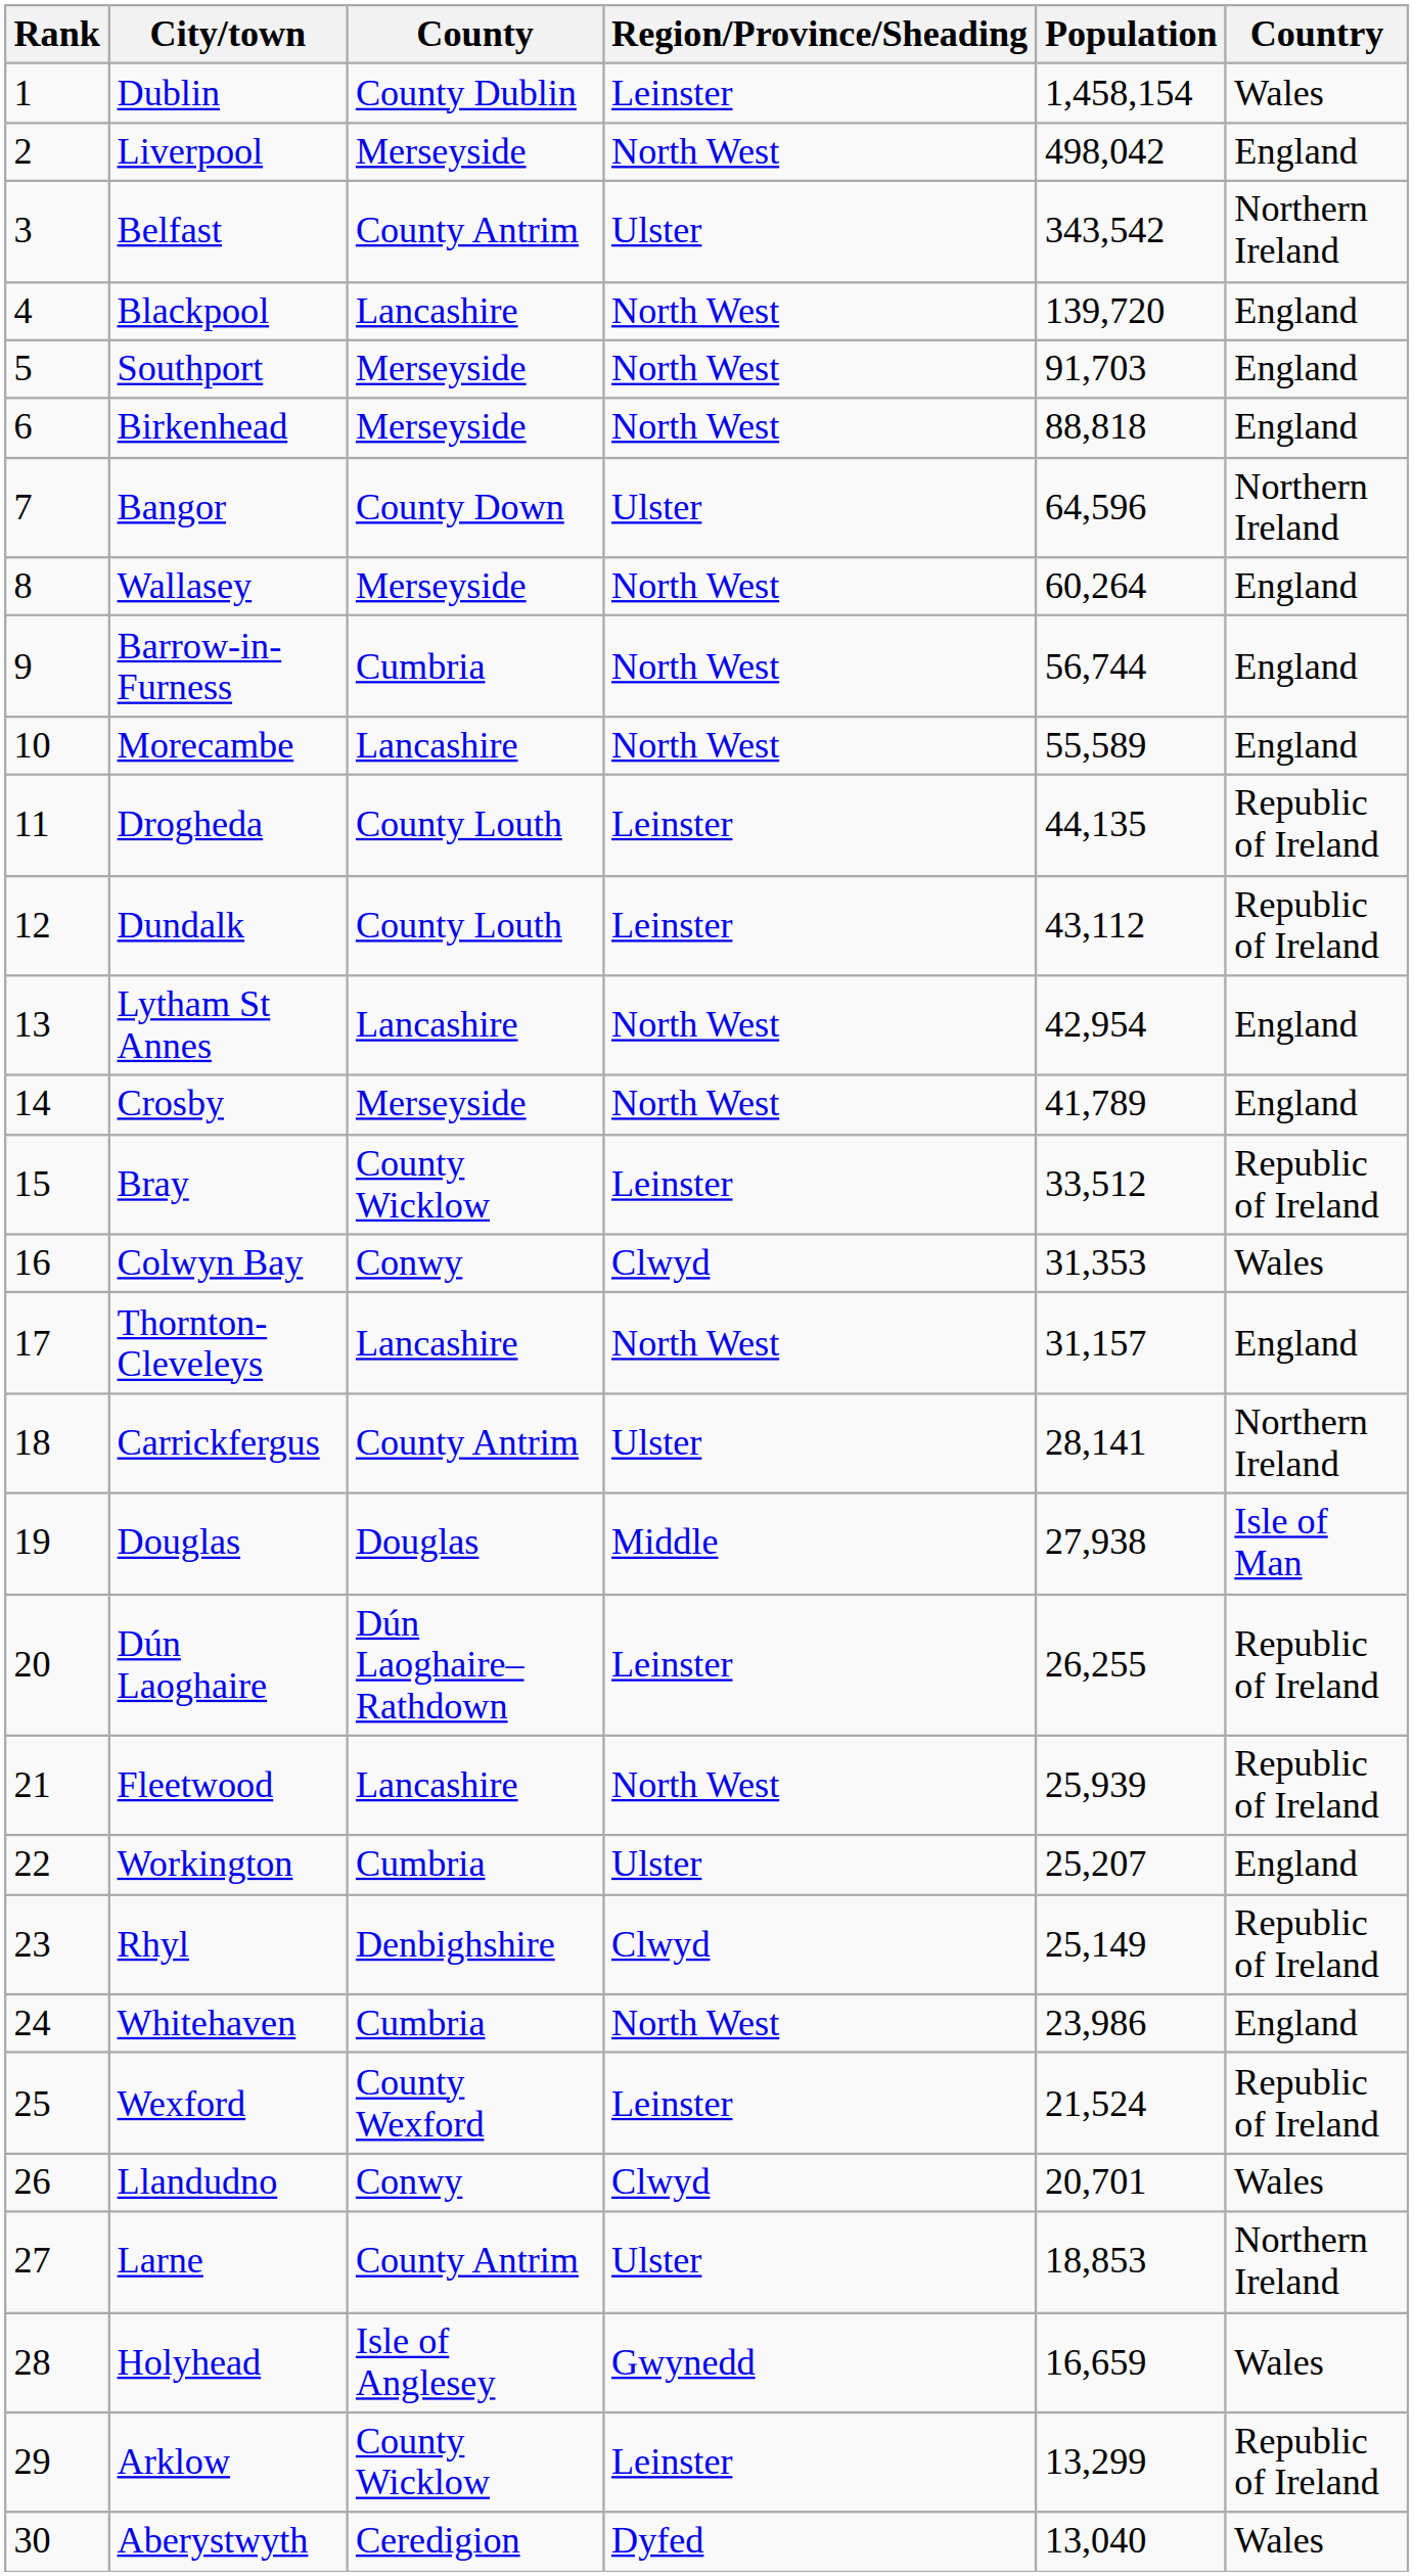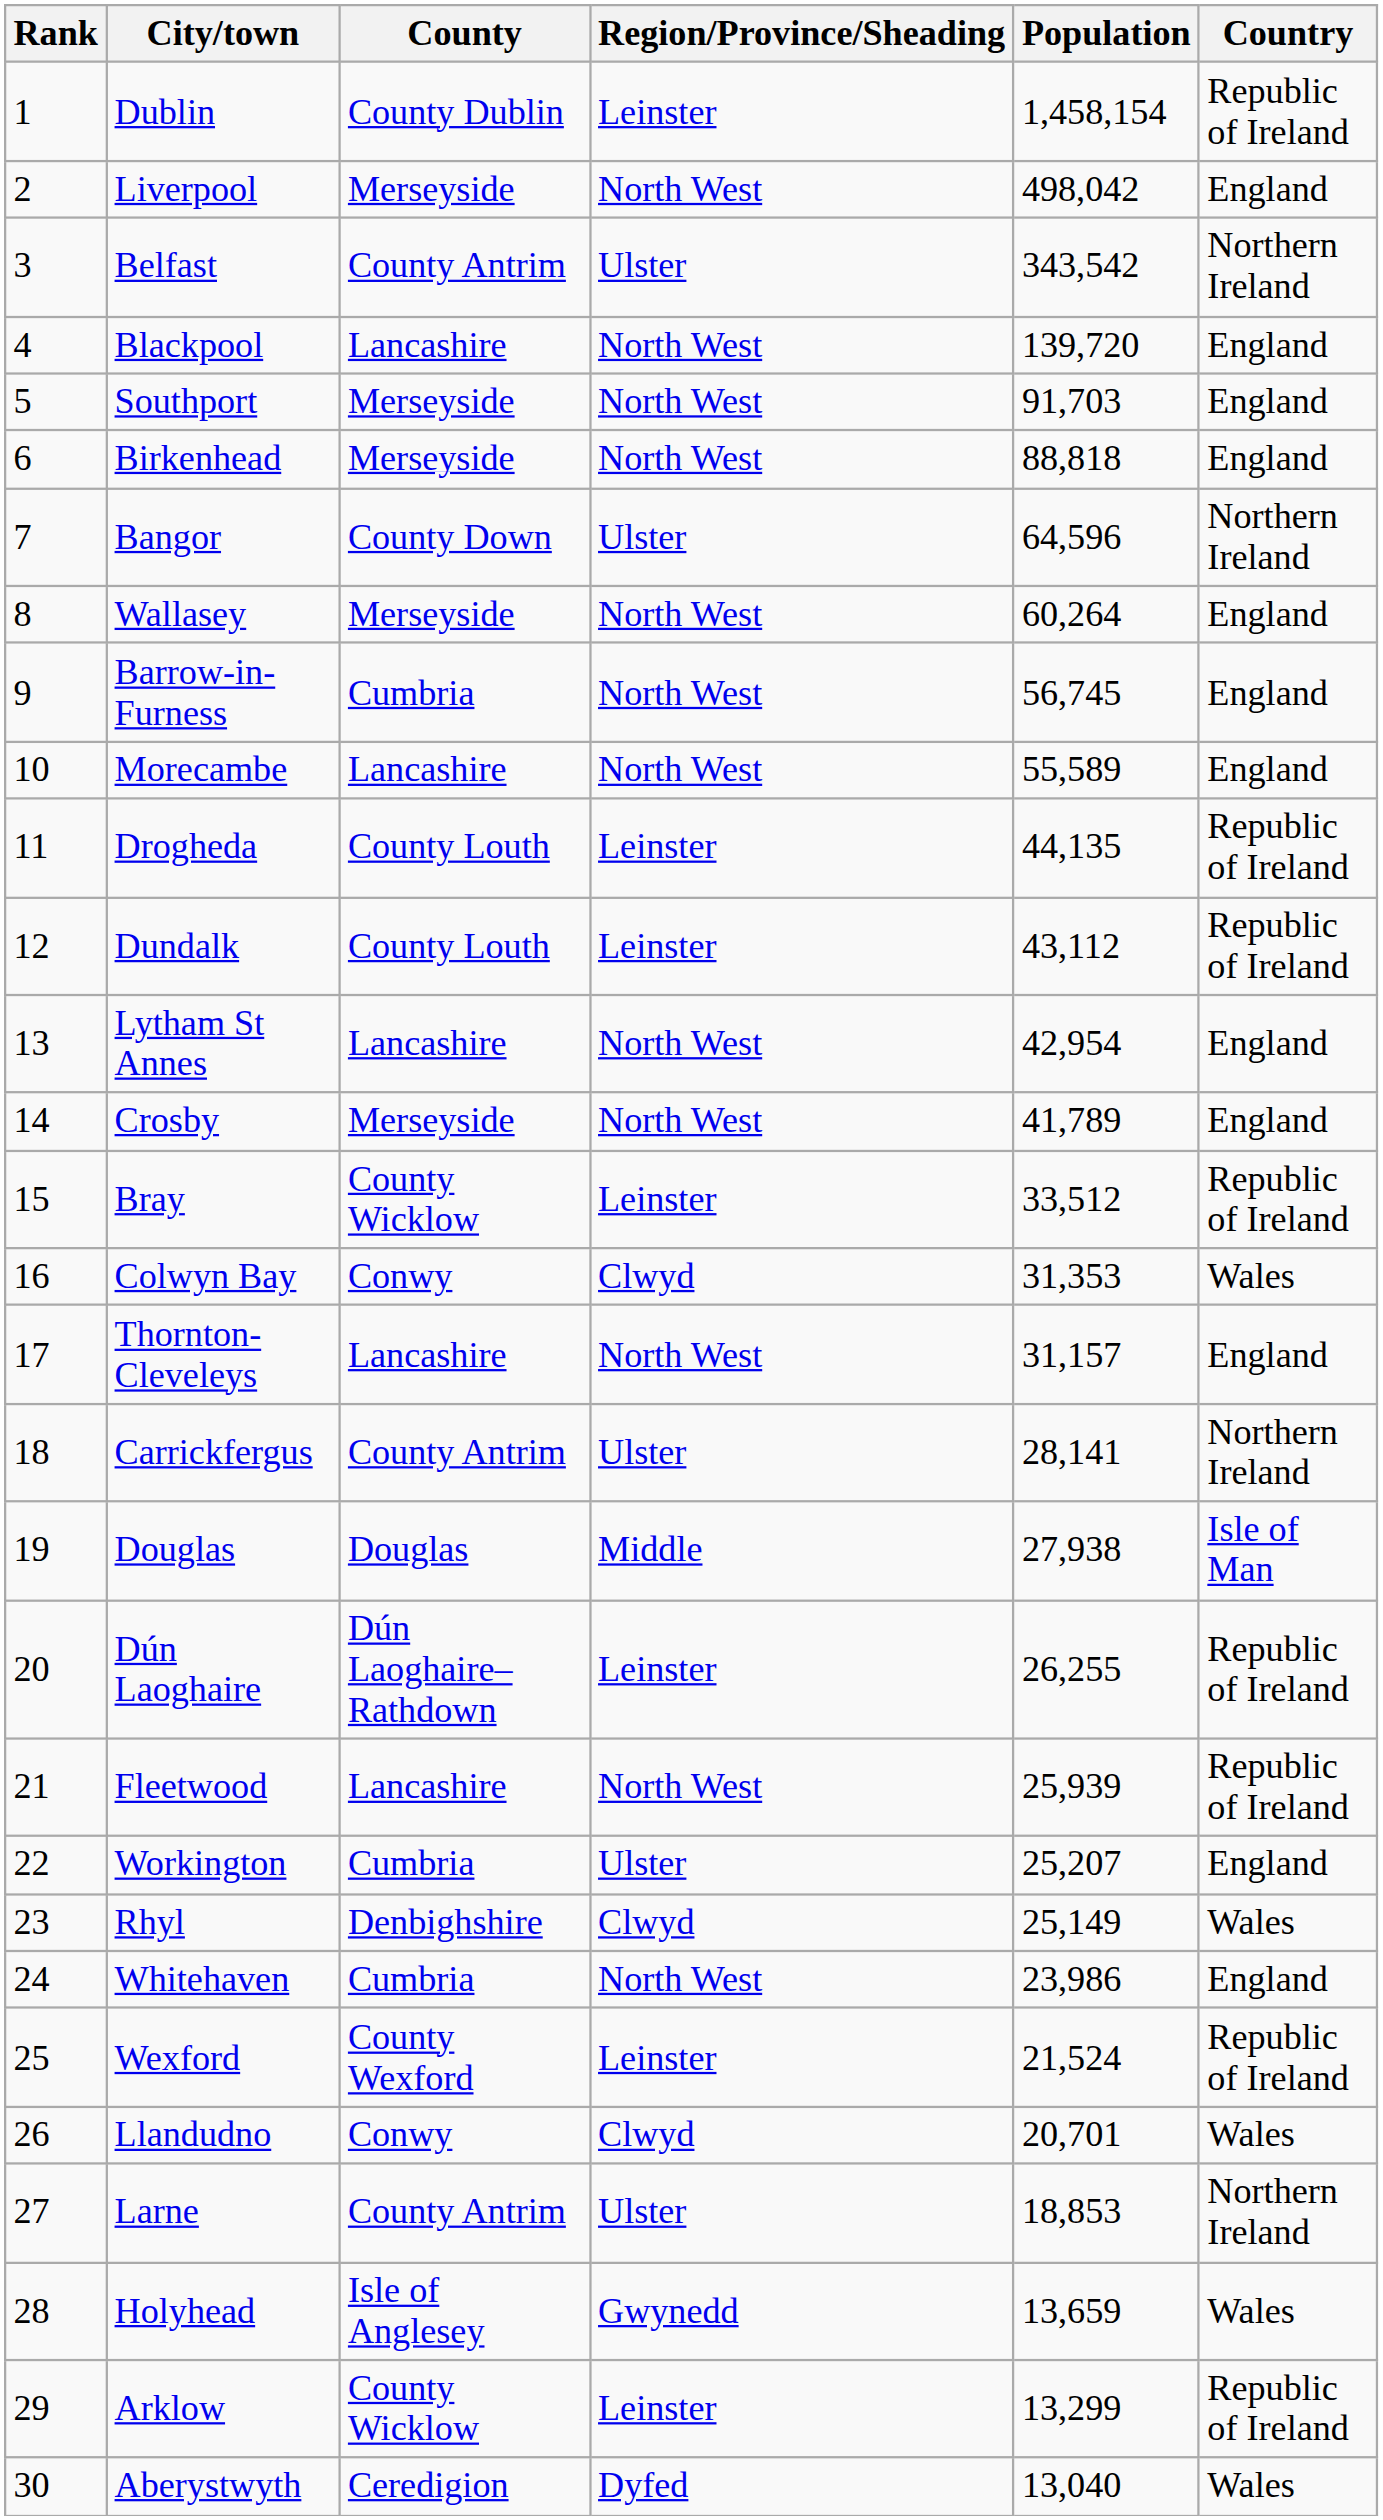Dublin | Country: Wales -> Republic of Ireland
Barrow-in-Furness | Population: 56,744 -> 56,745
Rhyl | Country: Republic of Ireland -> Wales
Holyhead | Population: 16,659 -> 13,659
